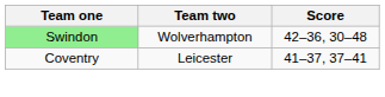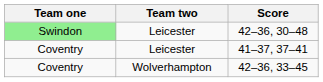42–36, 30–48 | Team two: Wolverhampton -> Leicester
+ row: Coventry | Wolverhampton | 42–36, 33–45
